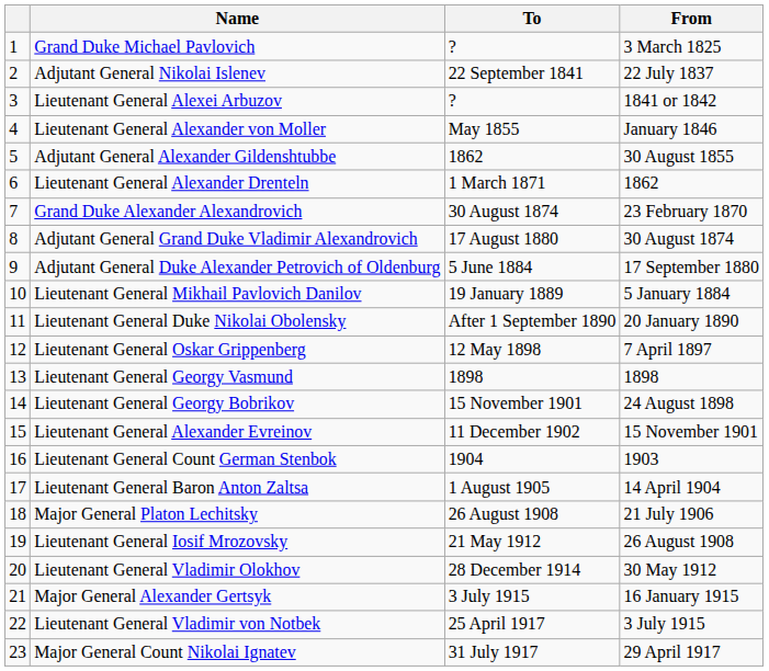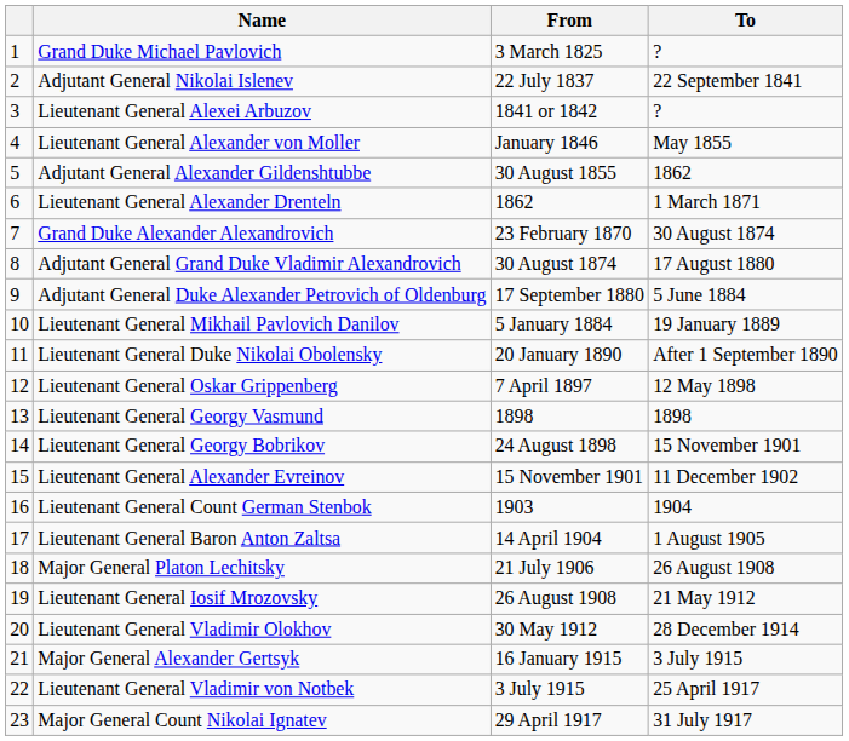columns swapped: From <-> To
